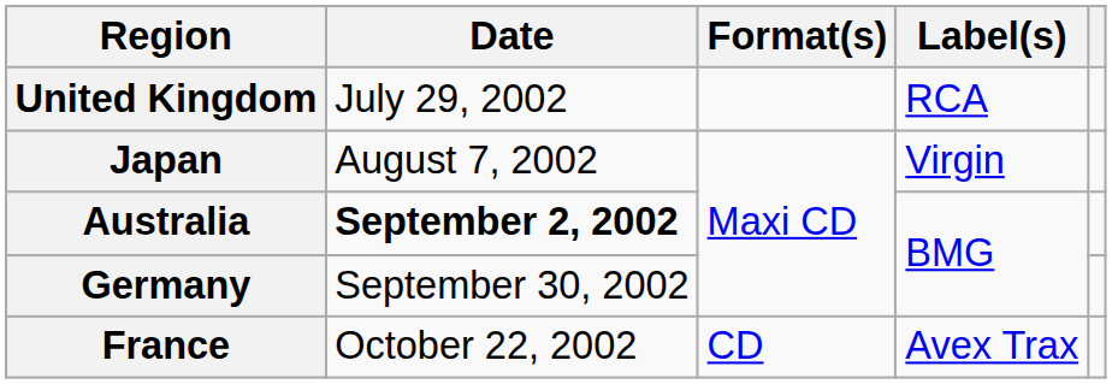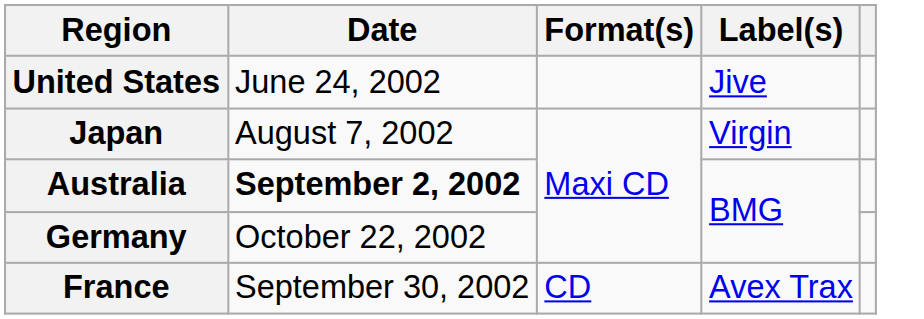+ row: United States | June 24, 2002 | Jive
- row: United Kingdom | July 29, 2002 | RCA
Germany | Date: September 30, 2002 -> October 22, 2002
France | Date: October 22, 2002 -> September 30, 2002
